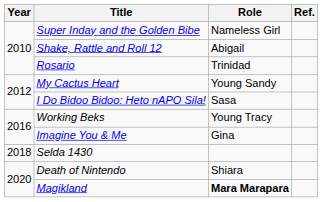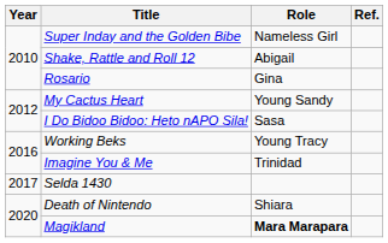Rosario | Role: Trinidad -> Gina
Imagine You & Me | Role: Gina -> Trinidad
Selda 1430 | Year: 2018 -> 2017
